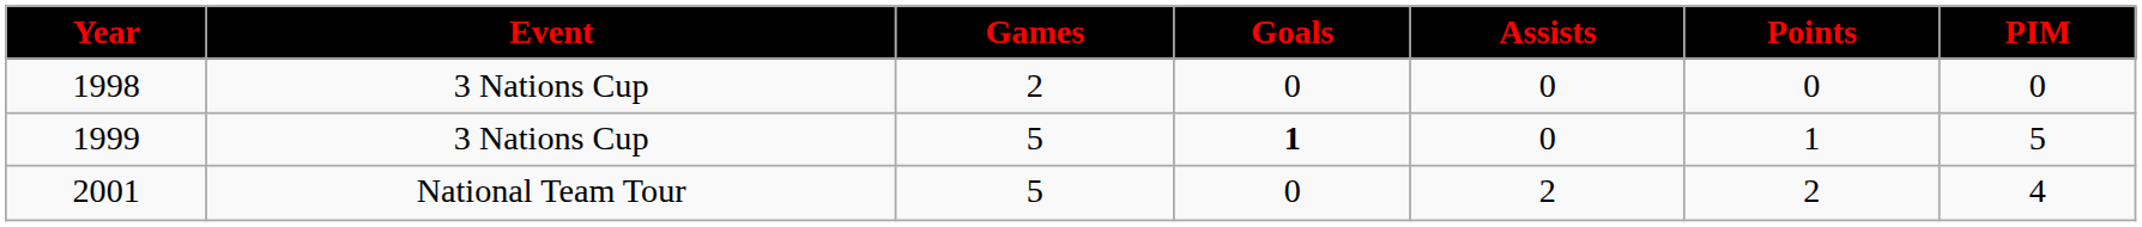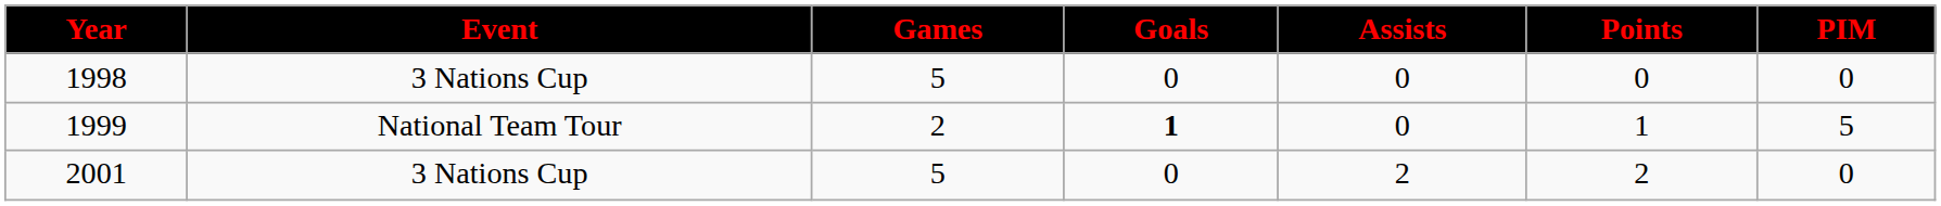1998 | Games: 2 -> 5
1999 | Event: 3 Nations Cup -> National Team Tour
1999 | Games: 5 -> 2
2001 | Event: National Team Tour -> 3 Nations Cup
2001 | PIM: 4 -> 0
